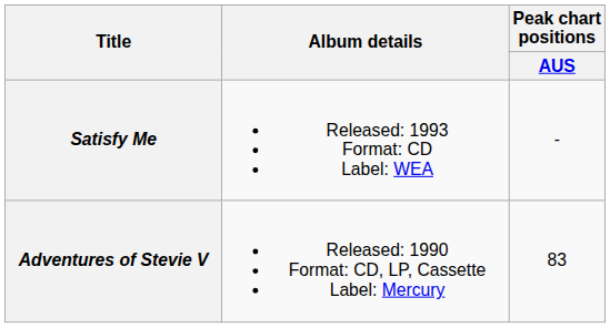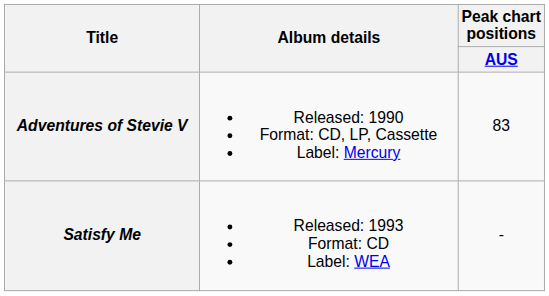rows swapped: Adventures of Stevie V <-> Satisfy Me
